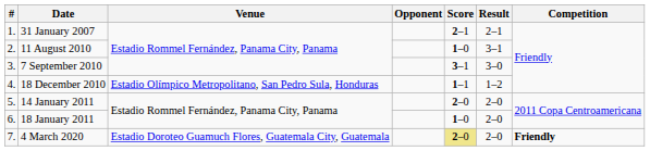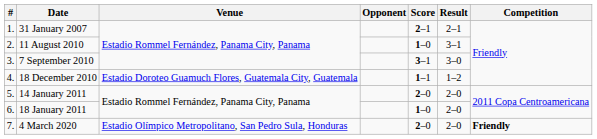18 December 2010 | Venue: Estadio Olímpico Metropolitano, San Pedro Sula, Honduras -> Estadio Doroteo Guamuch Flores, Guatemala City, Guatemala
4 March 2020 | Venue: Estadio Doroteo Guamuch Flores, Guatemala City, Guatemala -> Estadio Olímpico Metropolitano, San Pedro Sula, Honduras
4 March 2020 | Score: khaki background -> no background
